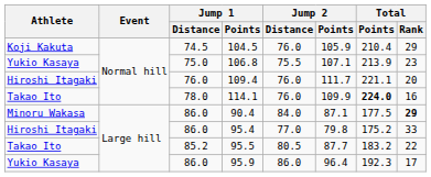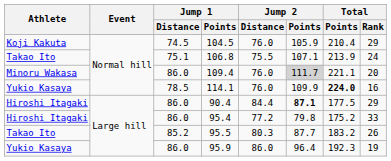106.8 | Athlete: Yukio Kasaya -> Takao Ito
106.8 | Jump 1 / Distance: 75.0 -> 75.1
106.8 | Total / Rank: 23 -> 24
109.4 | Athlete: Hiroshi Itagaki -> Minoru Wakasa
109.4 | Jump 1 / Distance: 76.0 -> 86.0
109.4 | Jump 2 / Points: no background -> lightgrey background
114.1 | Athlete: Takao Ito -> Yukio Kasaya
114.1 | Jump 1 / Distance: 78.0 -> 78.5
90.4 | Athlete: Minoru Wakasa -> Hiroshi Itagaki
90.4 | Jump 2 / Distance: 84.0 -> 84.4
90.4 | Jump 2 / Points: normal -> bold
90.4 | Total / Rank: bold -> normal
95.4 | Jump 2 / Distance: 77.0 -> 77.2
95.5 | Jump 2 / Distance: 80.5 -> 80.3
95.5 | Total / Rank: 22 -> 26
95.9 | Total / Rank: 17 -> 19
